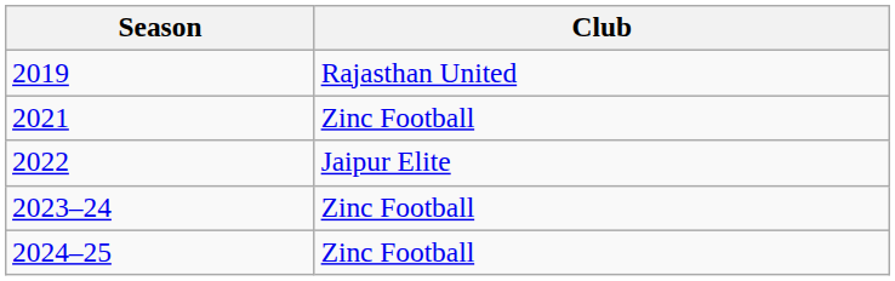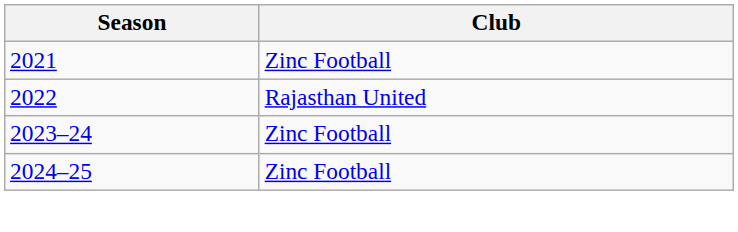- row: 2019 | Rajasthan United
2022 | Club: Jaipur Elite -> Rajasthan United
